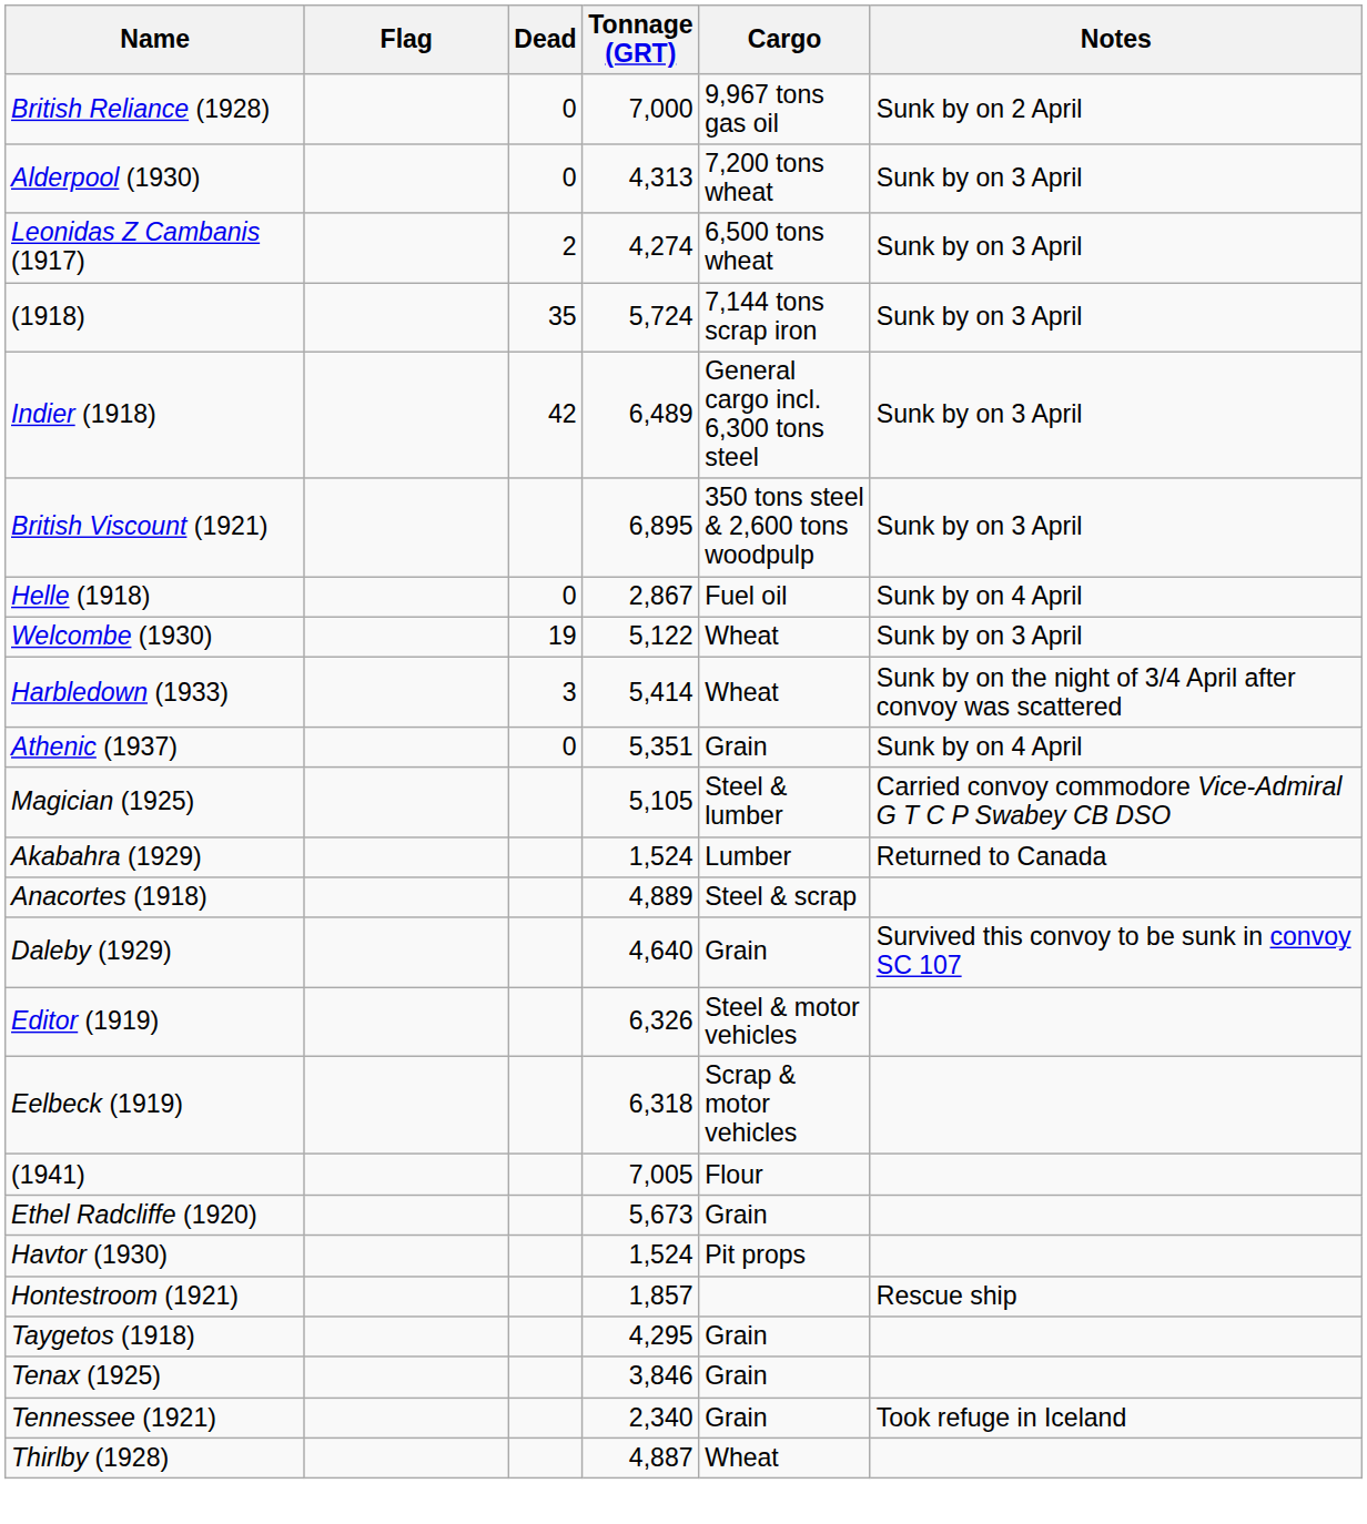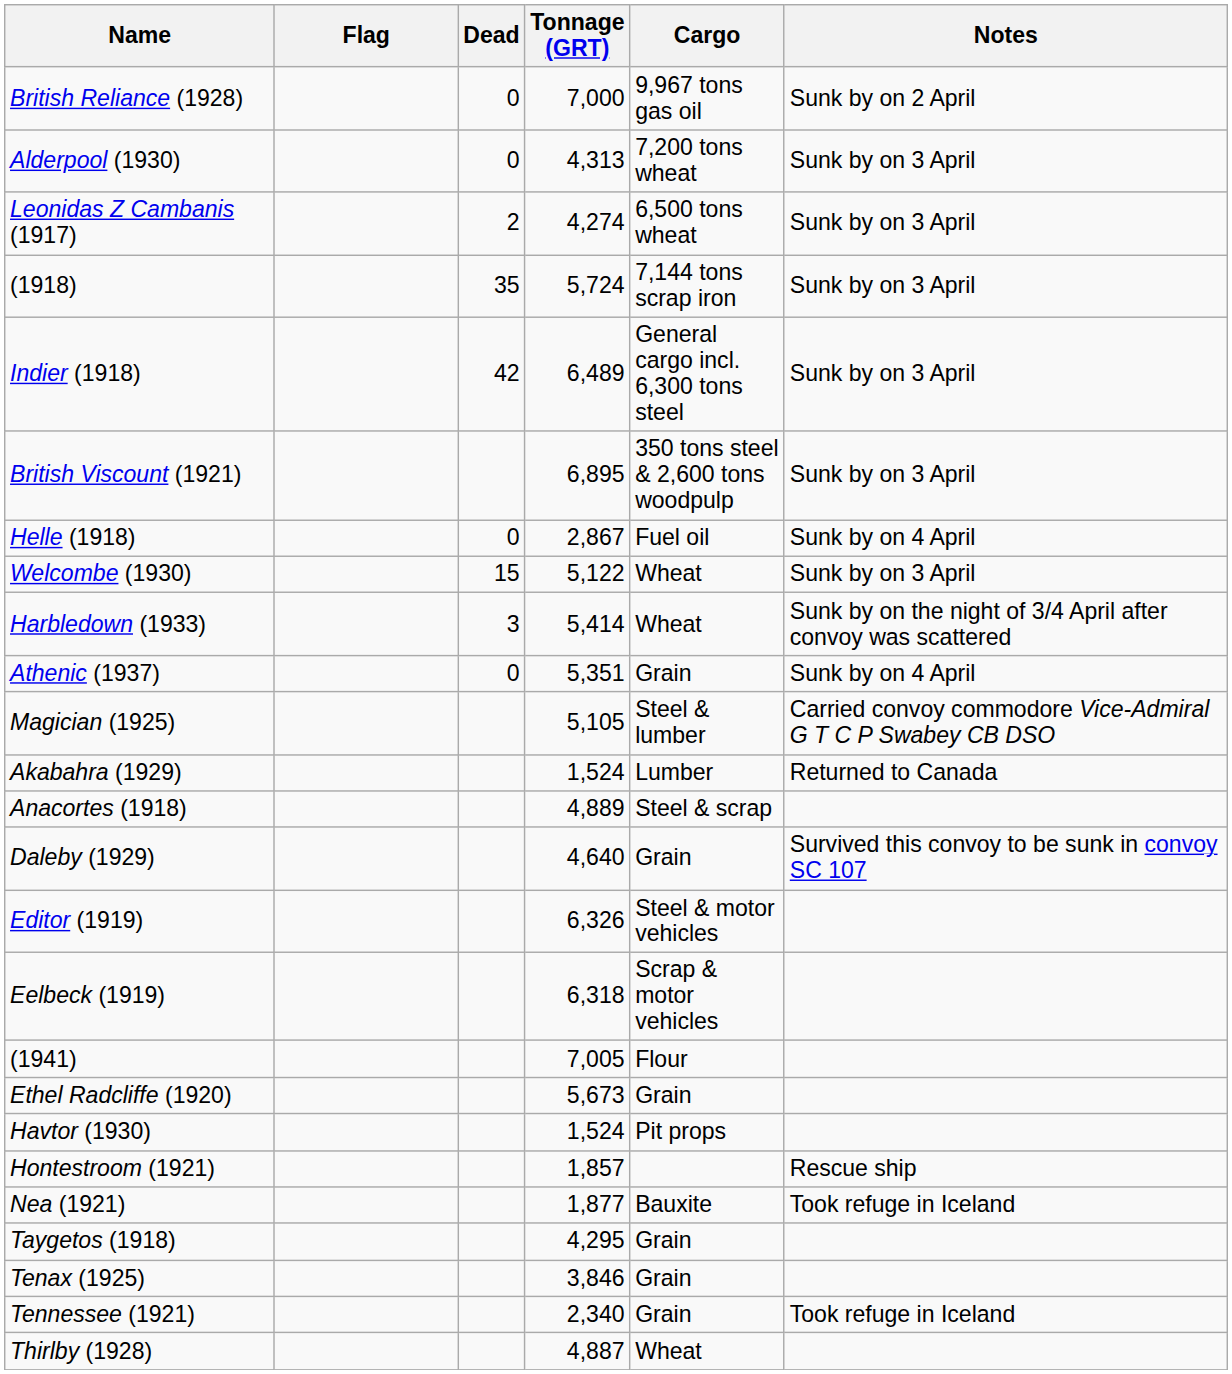Welcombe (1930) | Dead: 19 -> 15
+ row: Nea (1921) | 1,877 | Bauxite | Took refuge in Iceland
